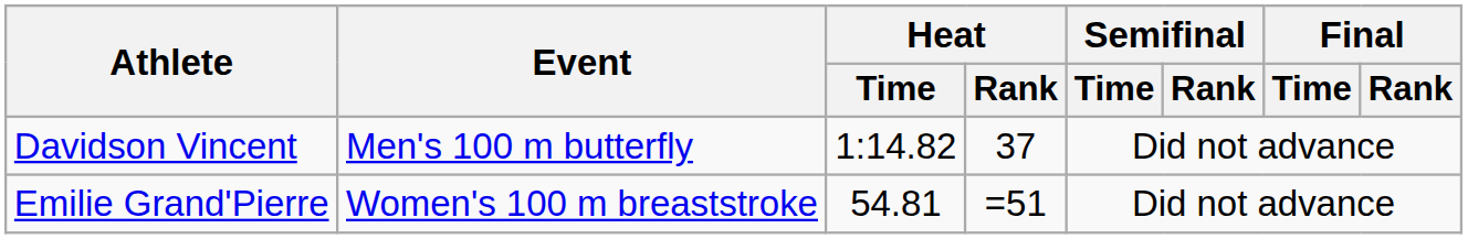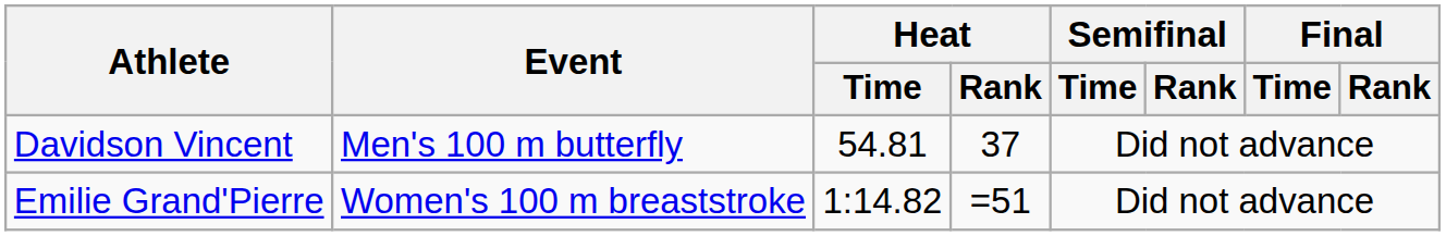Davidson Vincent | Heat / Time: 1:14.82 -> 54.81
Emilie Grand'Pierre | Heat / Time: 54.81 -> 1:14.82
